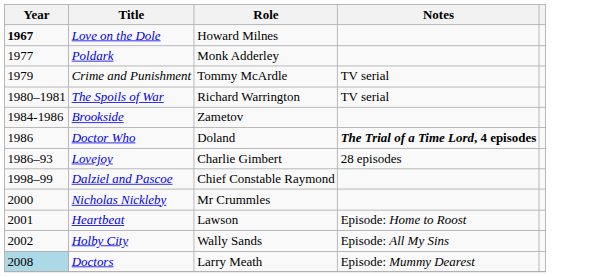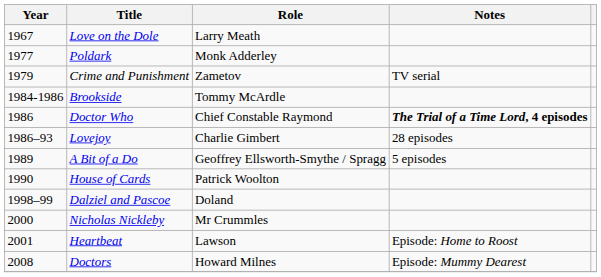Love on the Dole | Year: bold -> normal
Love on the Dole | Role: Howard Milnes -> Larry Meath
Crime and Punishment | Role: Tommy McArdle -> Zametov
- row: 1980–1981 | The Spoils of War | Richard Warrington | TV serial
Brookside | Role: Zametov -> Tommy McArdle
Doctor Who | Role: Doland -> Chief Constable Raymond
+ row: 1989 | A Bit of a Do | Geoffrey Ellsworth-Smythe / Spragg | 5 episodes
+ row: 1990 | House of Cards | Patrick Woolton
Dalziel and Pascoe | Role: Chief Constable Raymond -> Doland
- row: 2002 | Holby City | Wally Sands | Episode: All My Sins
Doctors | Year: lightblue background -> no background
Doctors | Role: Larry Meath -> Howard Milnes
